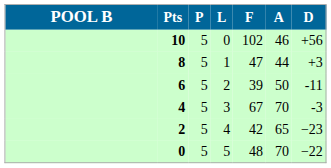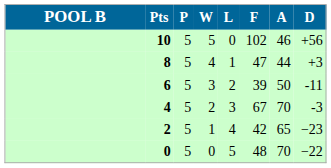+ column: W | 5 | 4 | 3 | 2 | 1 | 0
